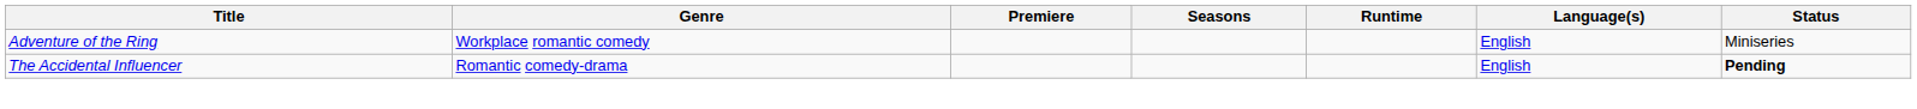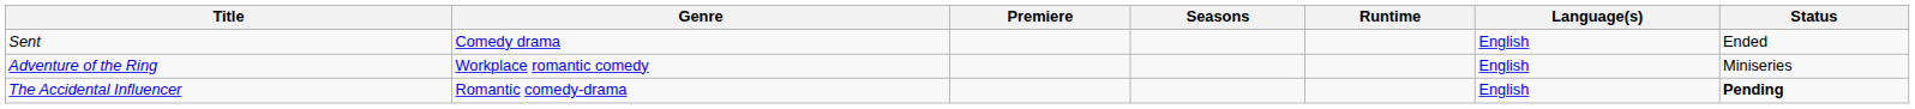+ row: Sent | Comedy drama | English | Ended
